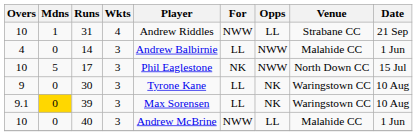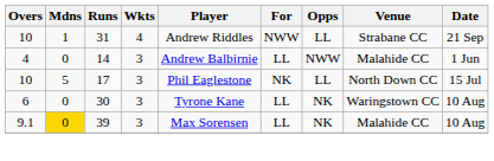17 | Opps: NWW -> LL
30 | Overs: 9 -> 6
39 | Venue: Waringstown CC -> Malahide CC
- row: 10 | 0 | 40 | 3 | Andrew McBrine | NWW | LL | Malahide CC | 1 Jun
